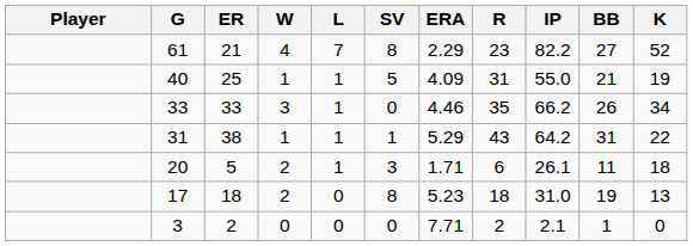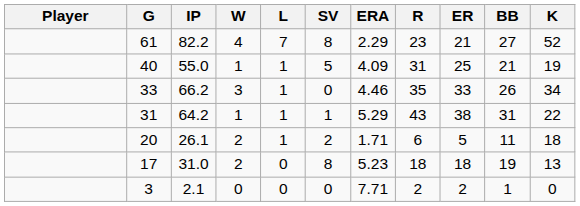columns swapped: IP <-> ER
20 | SV: 3 -> 2
